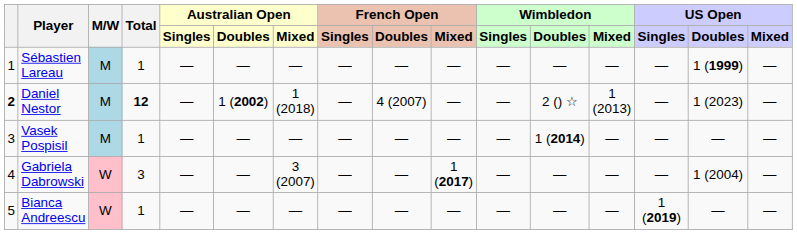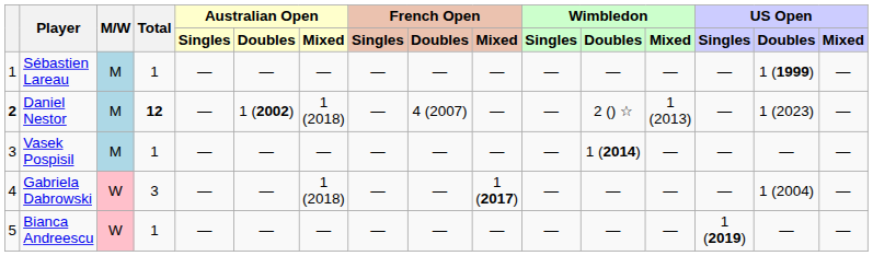Gabriela Dabrowski | Australian Open / Mixed: 3 (2007) -> 1 (2018)
